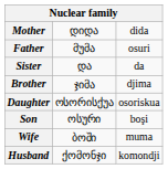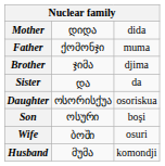Father | column 2: მუმა -> ქომონჯი
Father | column 3: osuri -> muma
rows swapped: Sister <-> Brother
Wife | column 3: muma -> osuri
Husband | column 2: ქომონჯი -> მუმა
